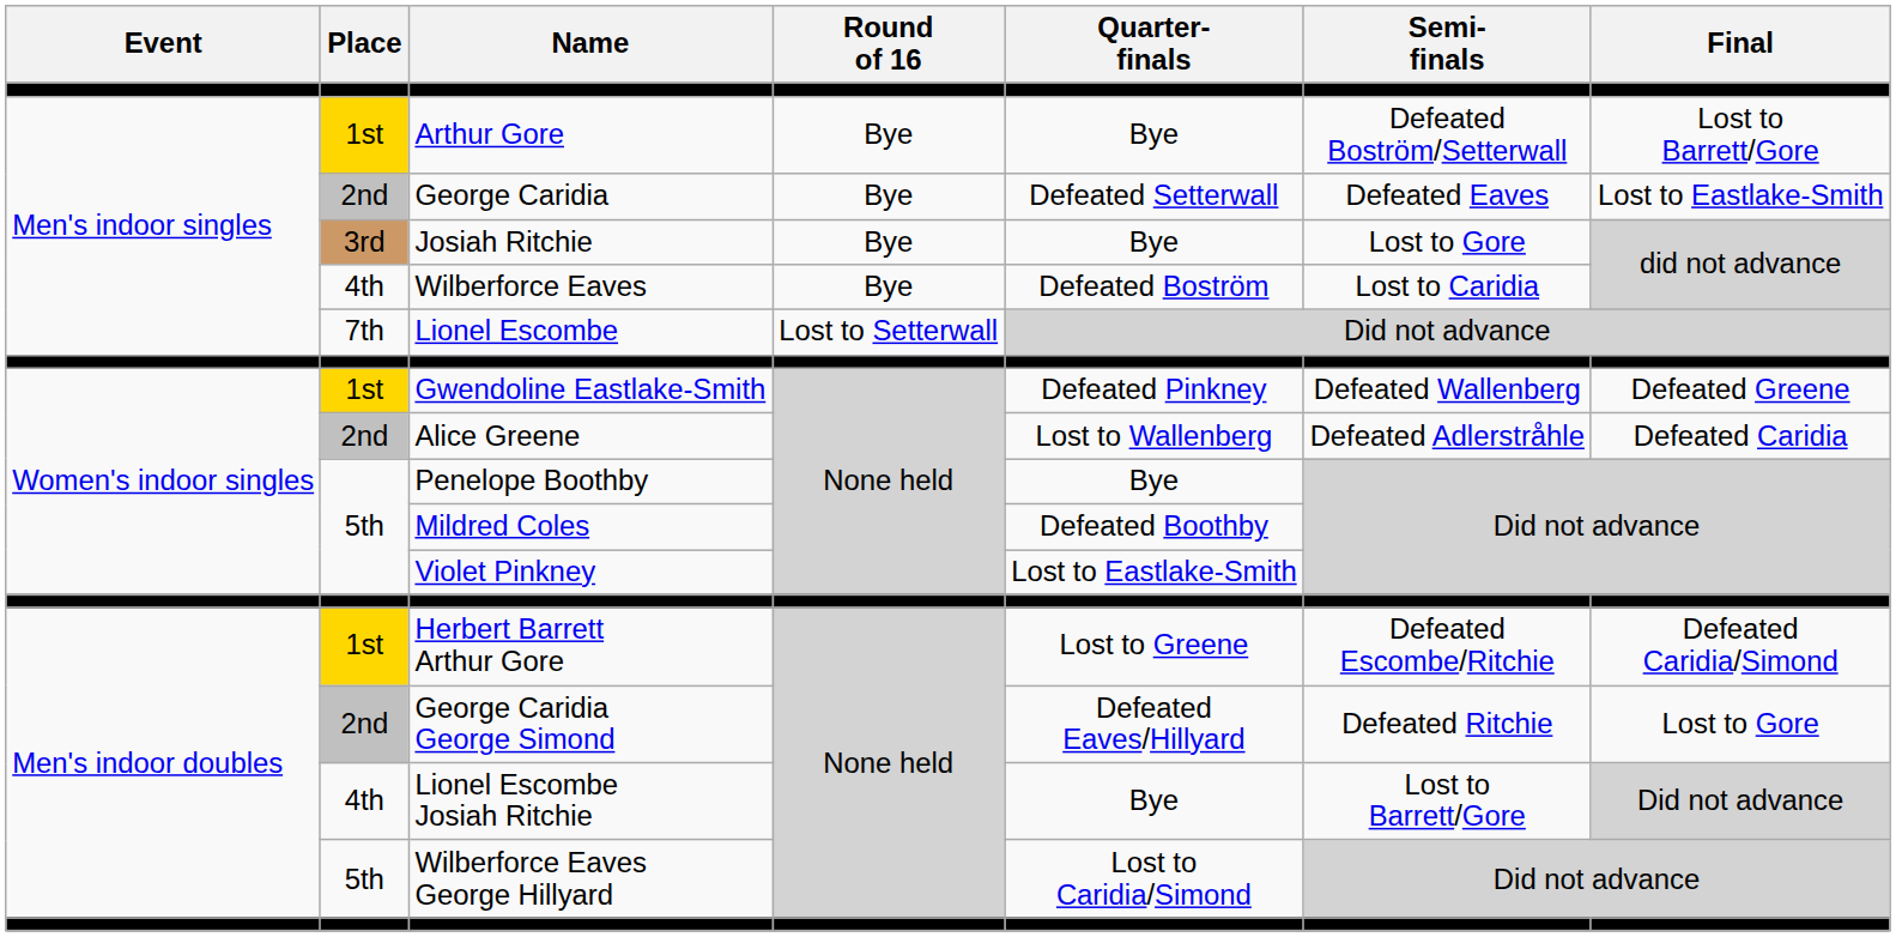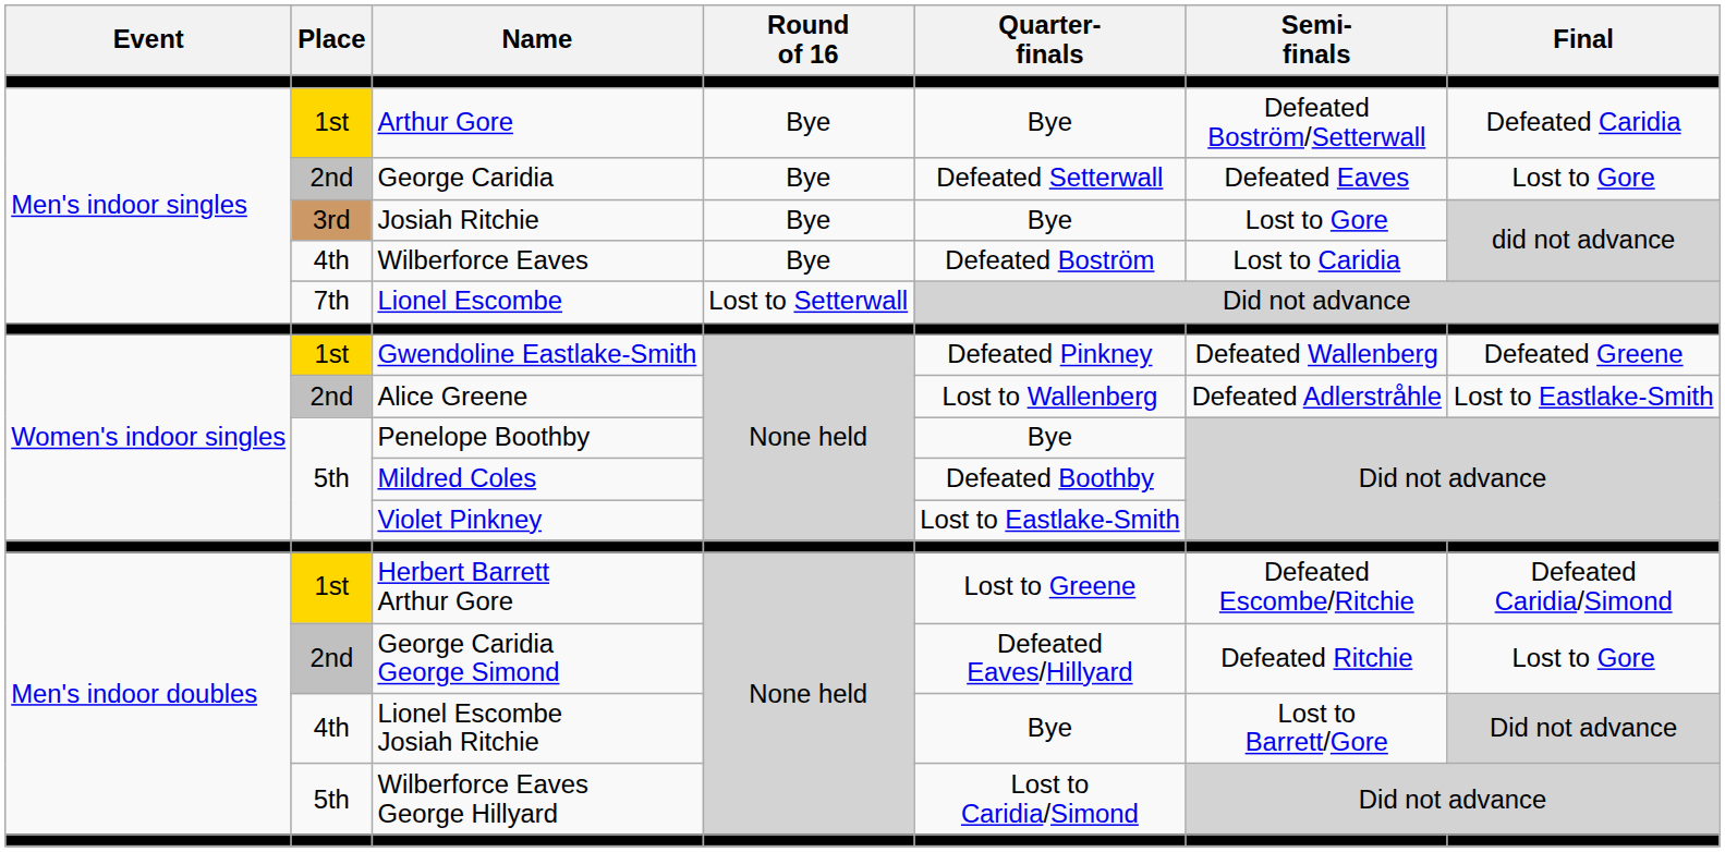Arthur Gore | Final: Lost to Barrett/Gore -> Defeated Caridia
George Caridia | Final: Lost to Eastlake-Smith -> Lost to Gore
Alice Greene | Final: Defeated Caridia -> Lost to Eastlake-Smith
